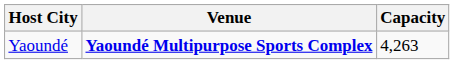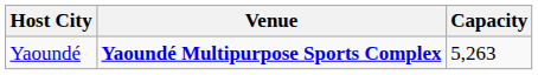Yaoundé | Capacity: 4,263 -> 5,263
